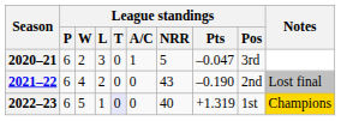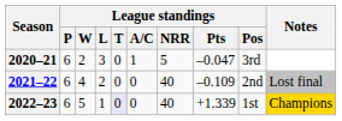2021–22 | League standings / NRR: 43 -> 40
2021–22 | League standings / Pts: –0.190 -> –0.109
2022–23 | League standings / Pts: +1.319 -> +1.339
